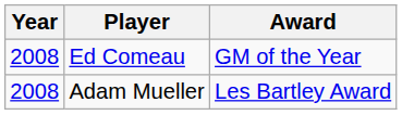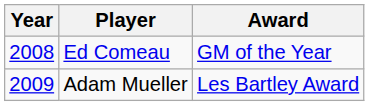Adam Mueller | Year: 2008 -> 2009
